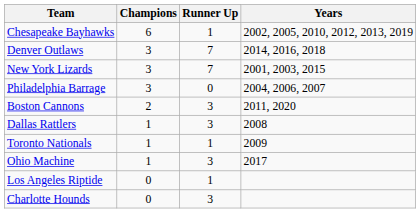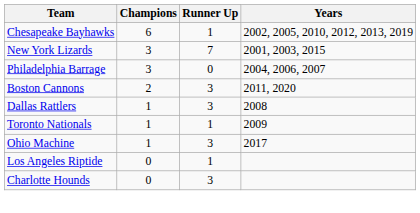- row: Denver Outlaws | 3 | 7 | 2014, 2016, 2018
